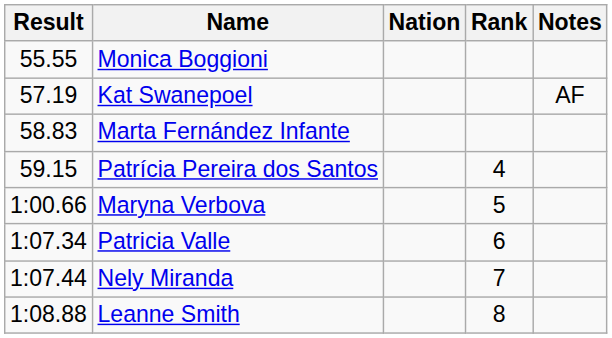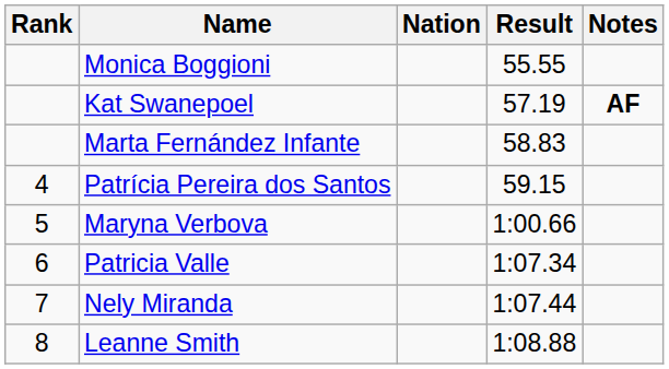columns swapped: Rank <-> Result
Kat Swanepoel | Notes: normal -> bold
